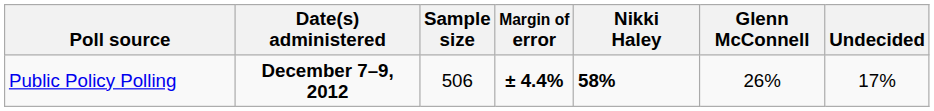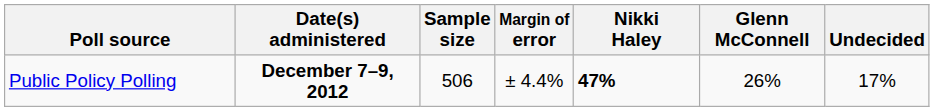Public Policy Polling | Margin of error: bold -> normal
Public Policy Polling | Nikki Haley: 58% -> 47%
